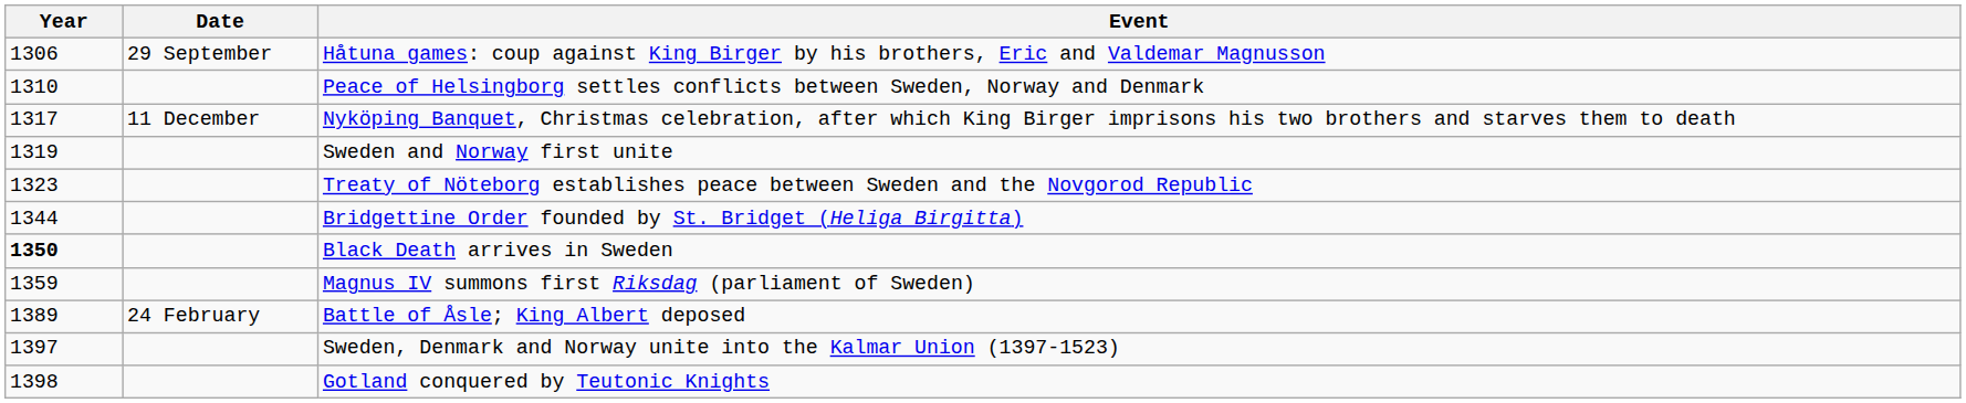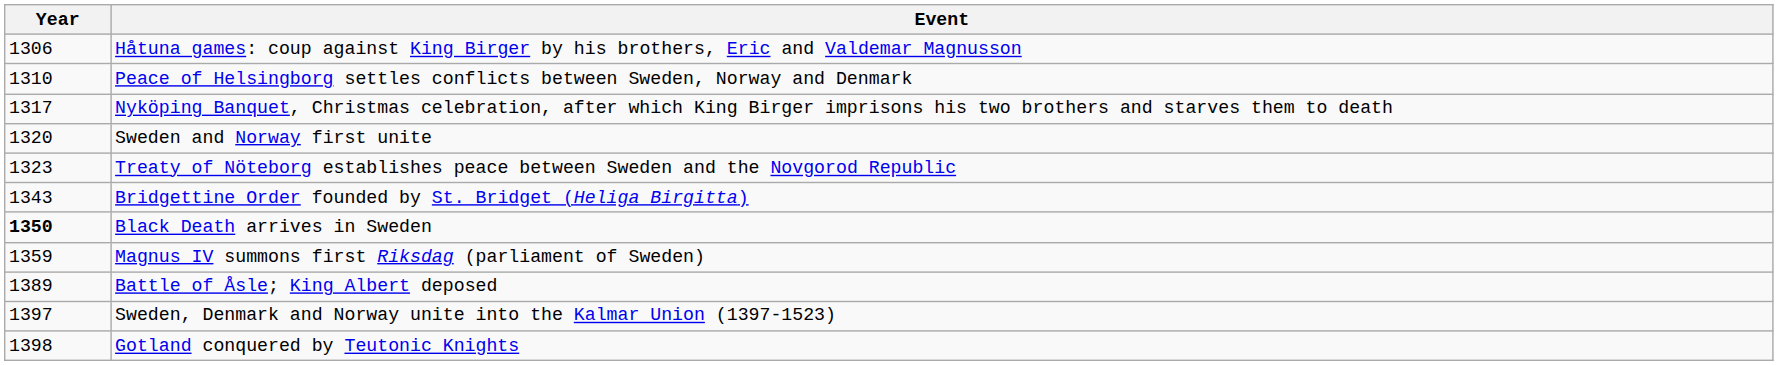- column: Date | 29 September | 11 December | 24 February
Sweden and Norway first unite | Year: 1319 -> 1320
Bridgettine Order founded by St. Bridget (Heliga Birgitta) | Year: 1344 -> 1343
